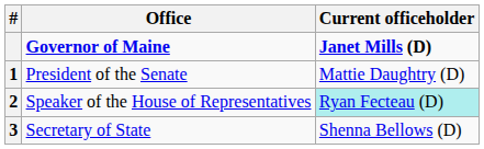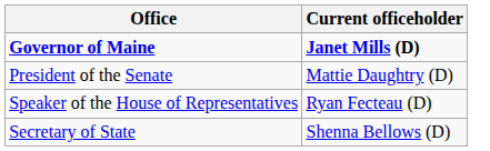- column: # | 1 | 2 | 3
Speaker of the House of Representatives | Current officeholder: paleturquoise background -> no background
